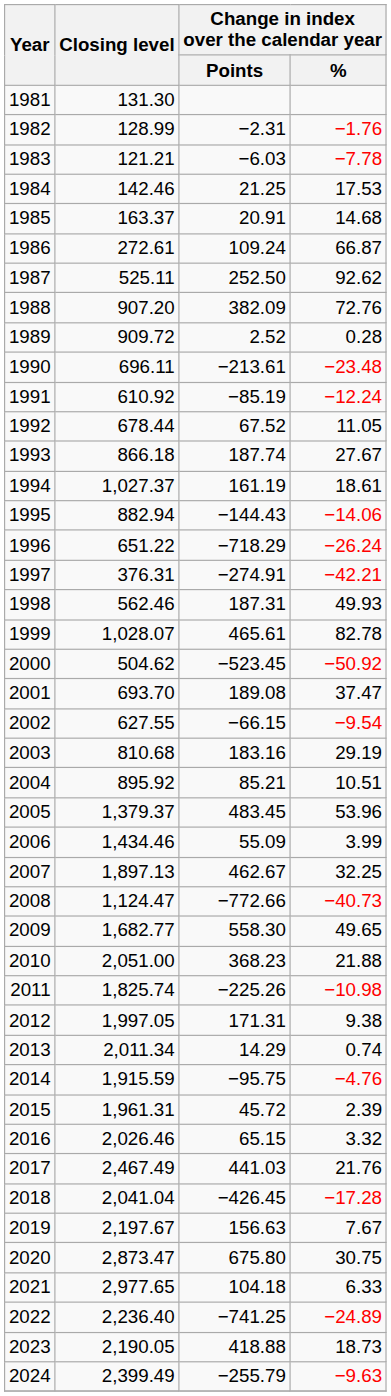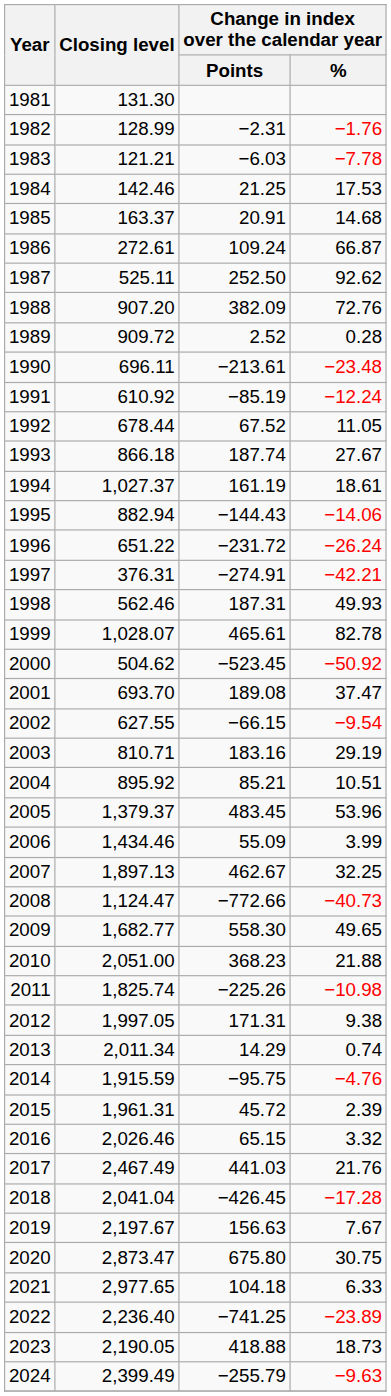1996 | Change in index over the calendar year / Points: −718.29 -> −231.72
2003 | Closing level: 810.68 -> 810.71
2022 | Change in index over the calendar year / %: −24.89 -> −23.89
